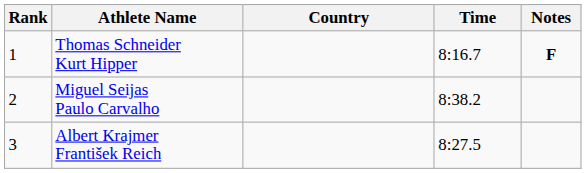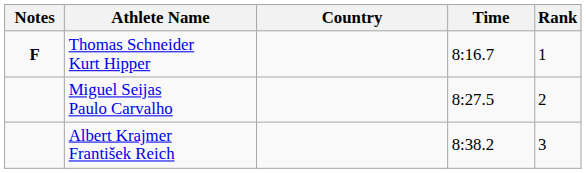columns swapped: Rank <-> Notes
Miguel Seijas Paulo Carvalho | Time: 8:38.2 -> 8:27.5
Albert Krajmer František Reich | Time: 8:27.5 -> 8:38.2
